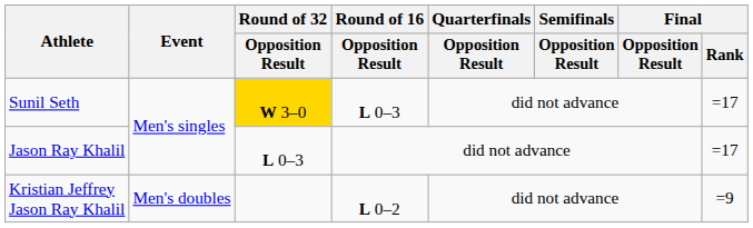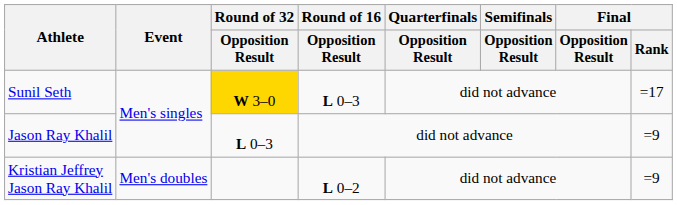Jason Ray Khalil | Final / Rank: =17 -> =9
